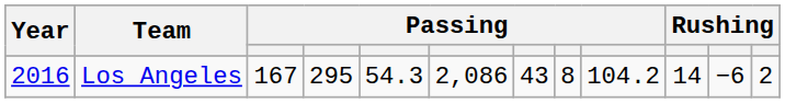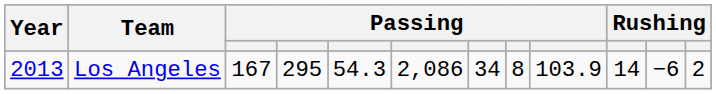Los Angeles | Year: 2016 -> 2013
Los Angeles | column 7: 43 -> 34
Los Angeles | column 9: 104.2 -> 103.9
